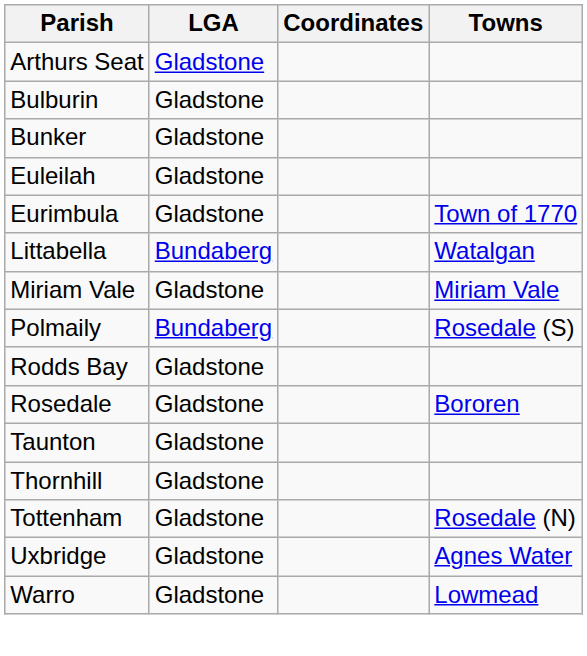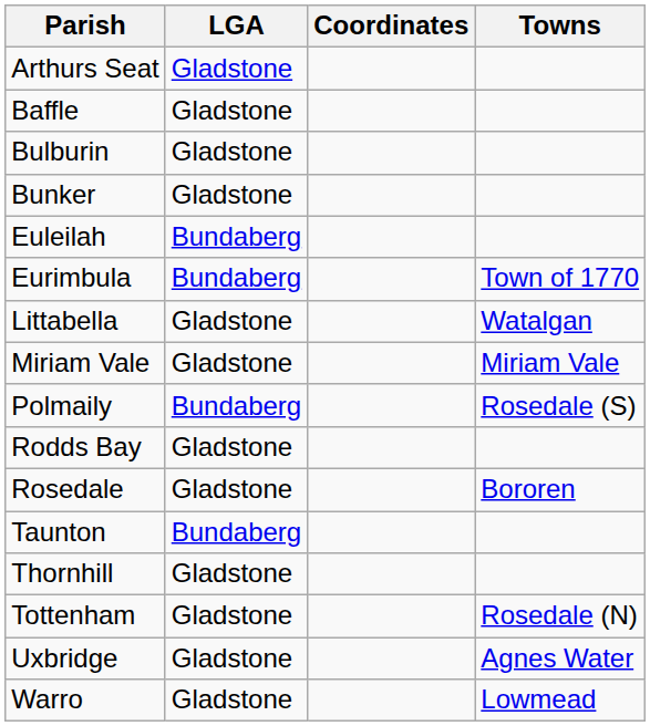+ row: Baffle | Gladstone
Euleilah | LGA: Gladstone -> Bundaberg
Eurimbula | LGA: Gladstone -> Bundaberg
Littabella | LGA: Bundaberg -> Gladstone
Taunton | LGA: Gladstone -> Bundaberg
